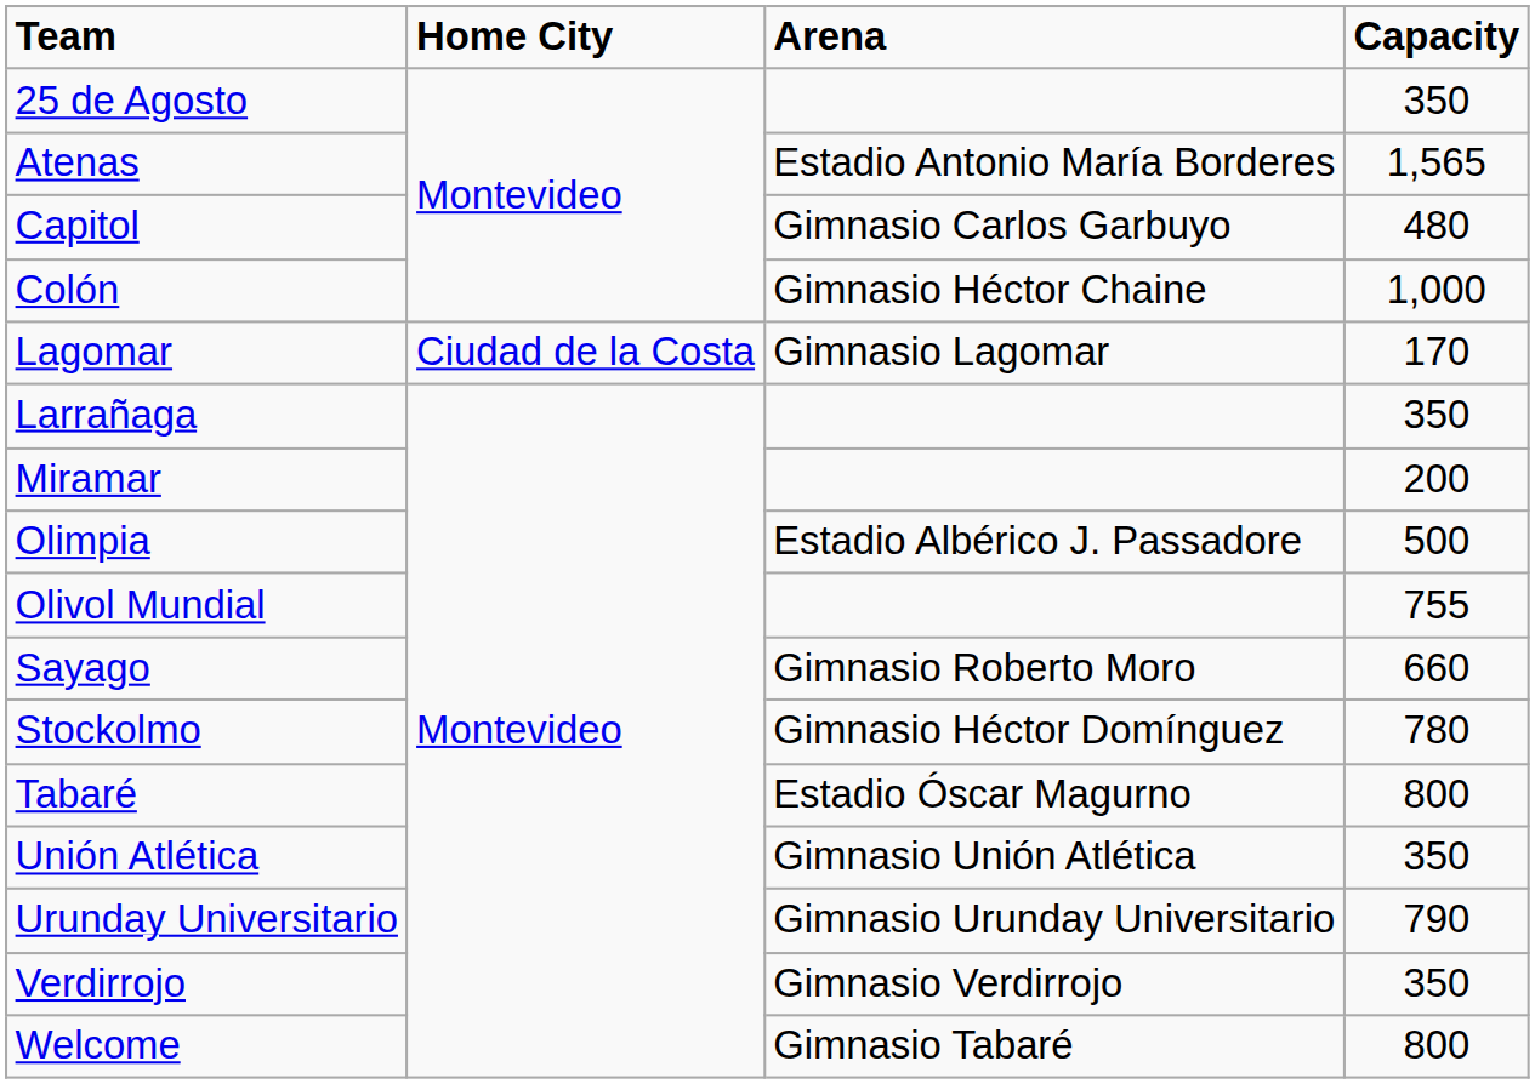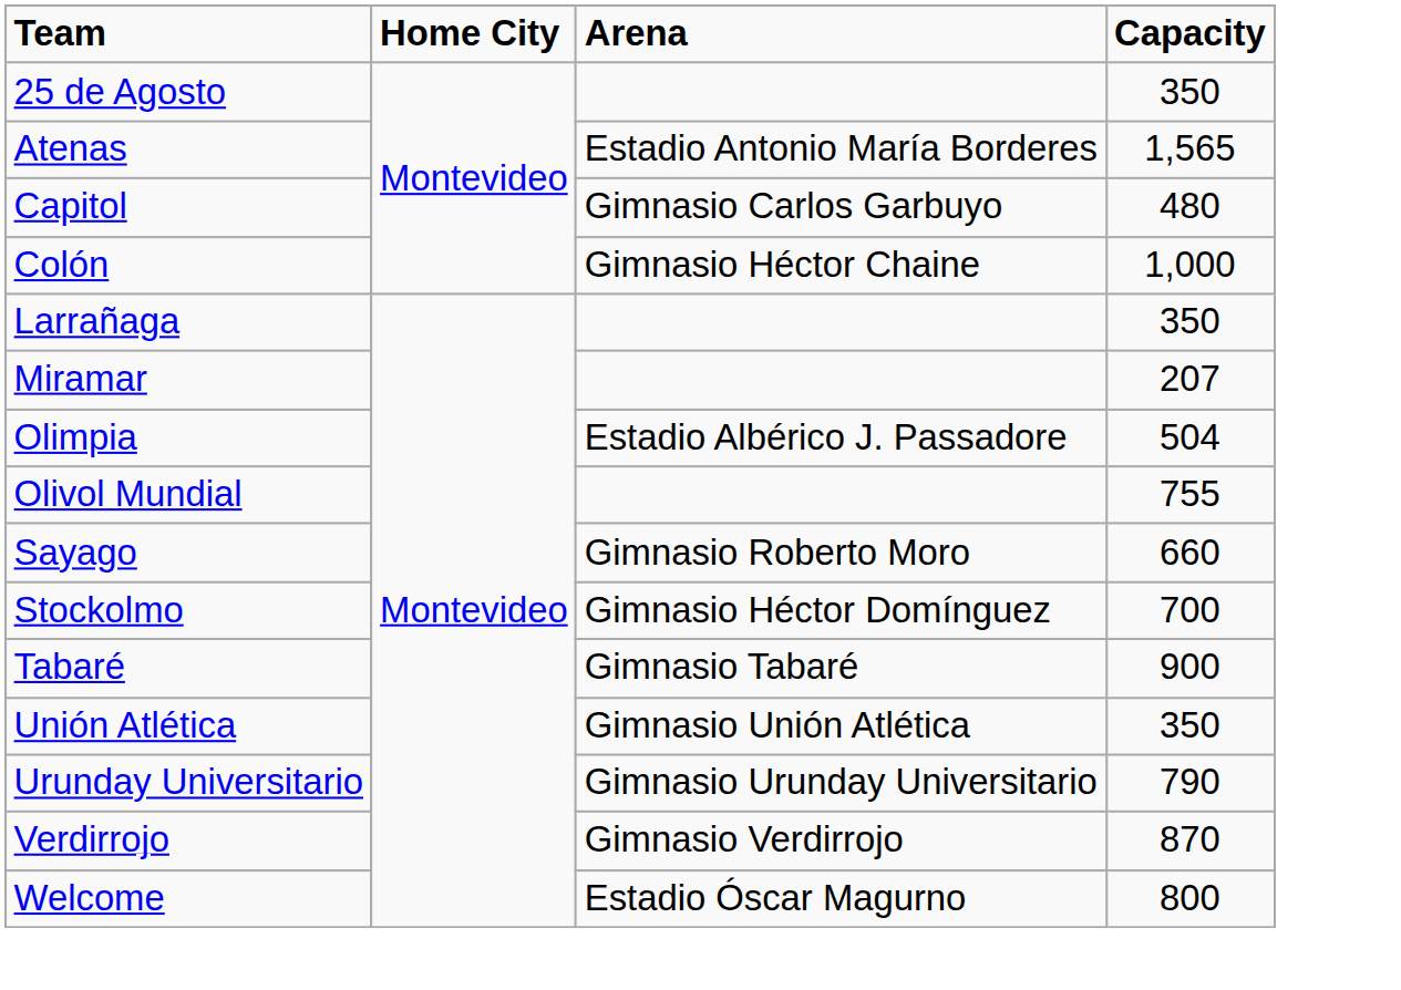- row: Lagomar | Ciudad de la Costa | Gimnasio Lagomar | 170
Miramar | Capacity: 200 -> 207
Olimpia | Capacity: 500 -> 504
Stockolmo | Capacity: 780 -> 700
Tabaré | Arena: Estadio Óscar Magurno -> Gimnasio Tabaré
Tabaré | Capacity: 800 -> 900
Verdirrojo | Capacity: 350 -> 870
Welcome | Arena: Gimnasio Tabaré -> Estadio Óscar Magurno
